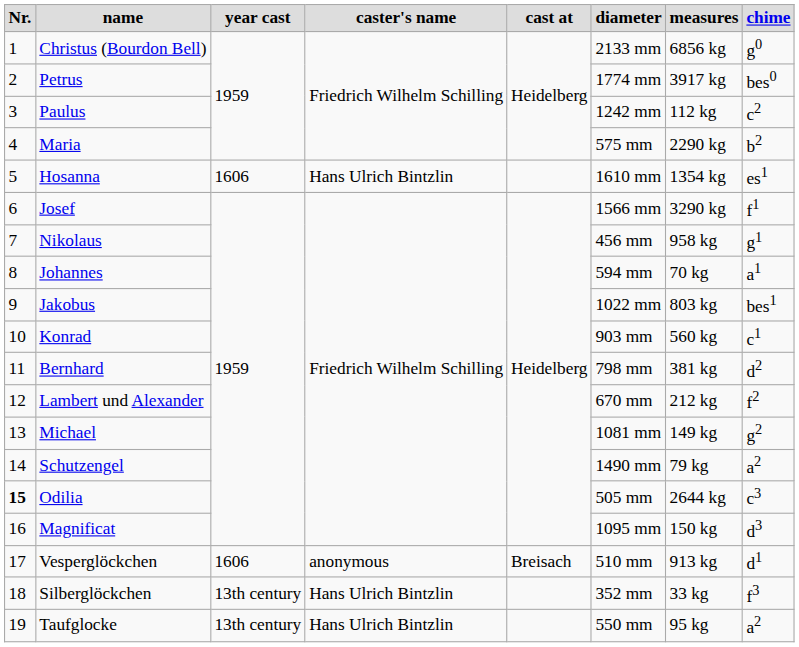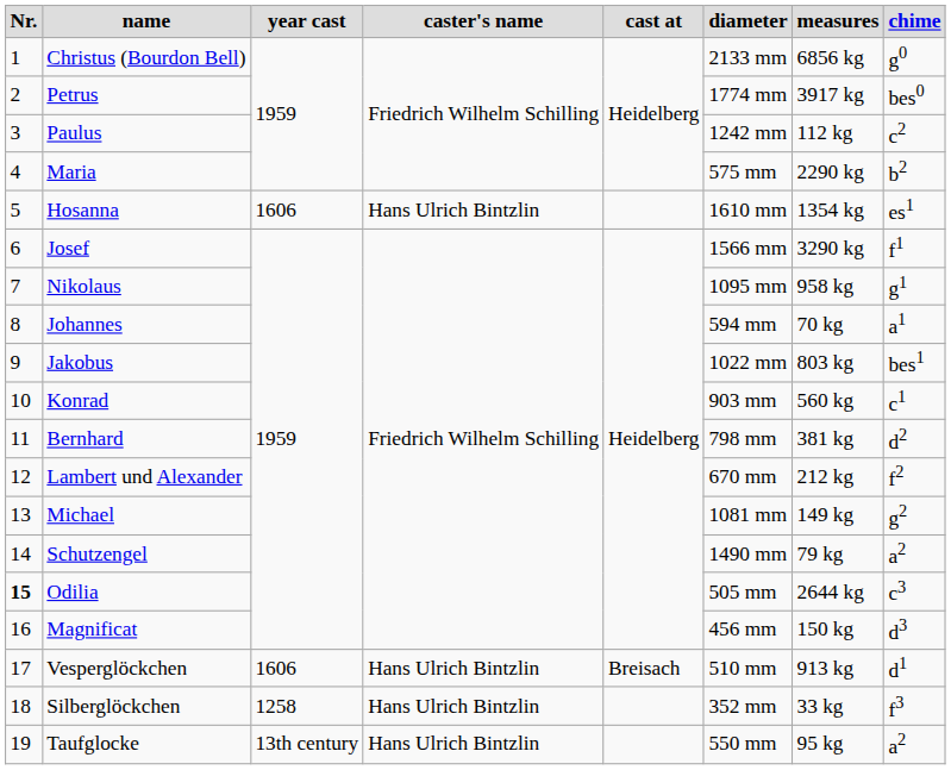Nikolaus | diameter: 456 mm -> 1095 mm
Magnificat | diameter: 1095 mm -> 456 mm
Vesperglöckchen | caster's name: anonymous -> Hans Ulrich Bintzlin
Silberglöckchen | year cast: 13th century -> 1258
